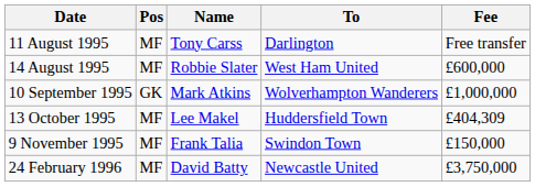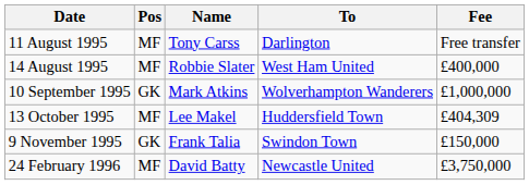14 August 1995 | Fee: £600,000 -> £400,000
9 November 1995 | Pos: MF -> GK
